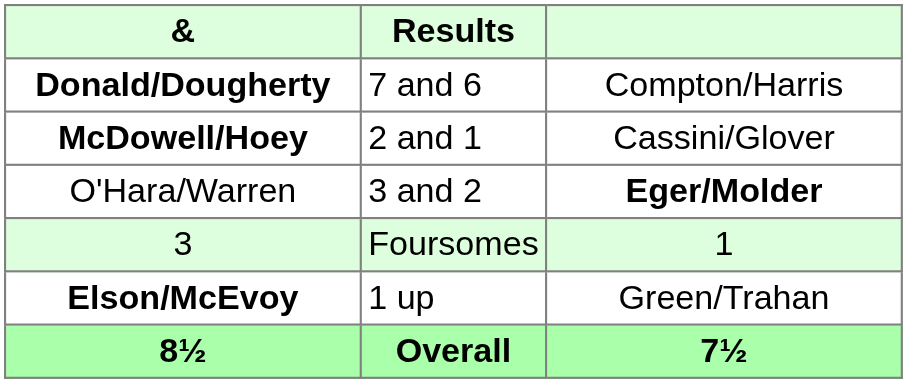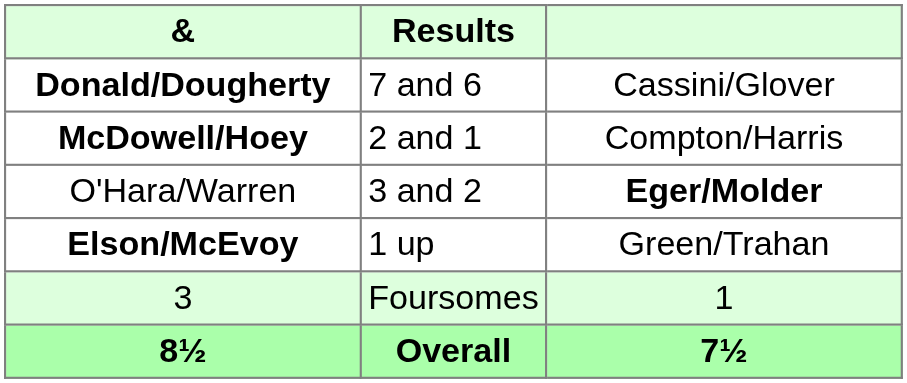Donald/Dougherty | column 3: Compton/Harris -> Cassini/Glover
McDowell/Hoey | column 3: Cassini/Glover -> Compton/Harris
rows swapped: Elson/McEvoy <-> 3
